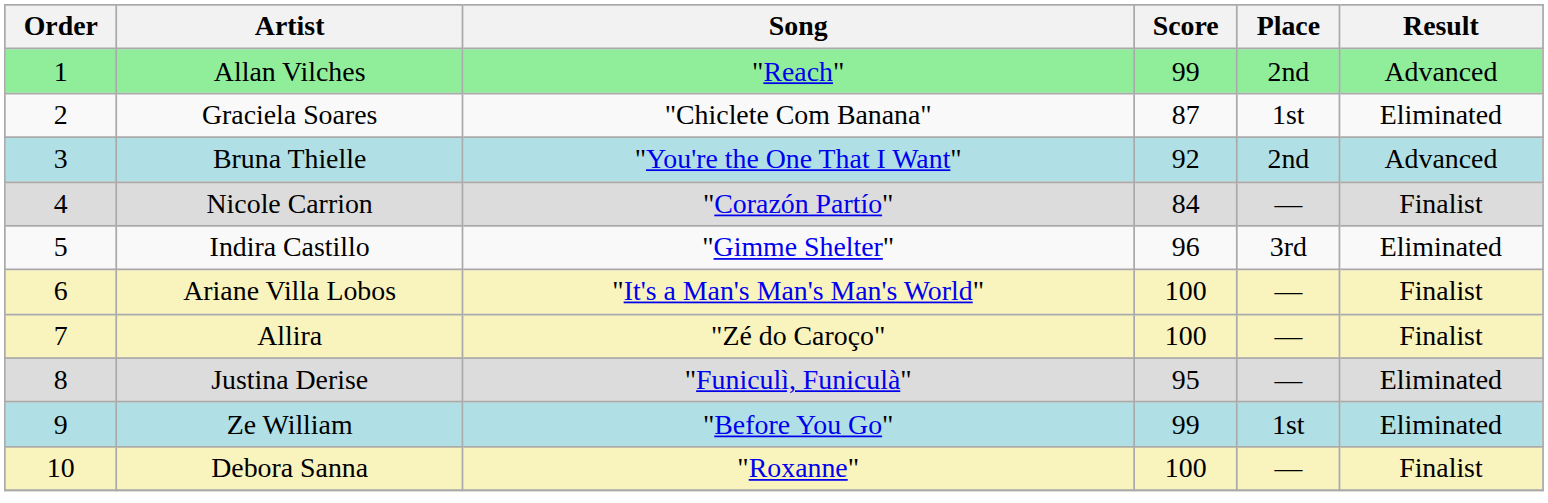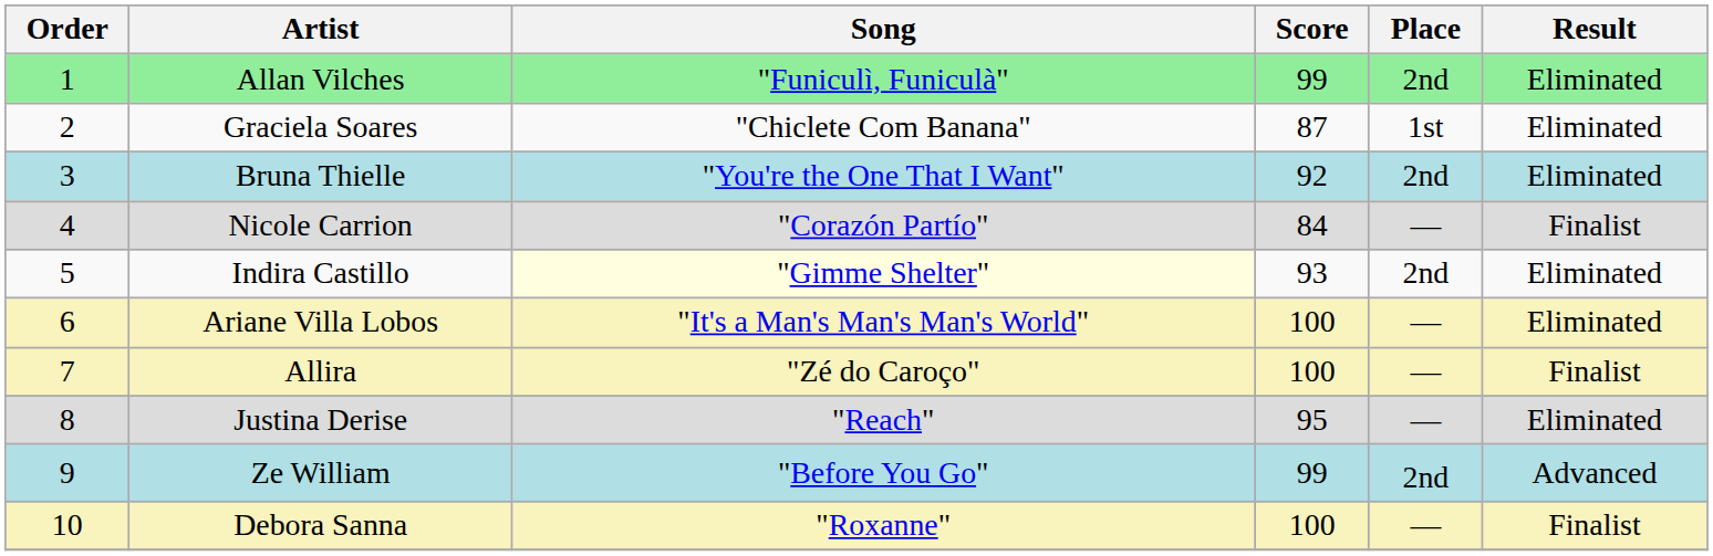Allan Vilches | Song: "Reach" -> "Funiculì, Funiculà"
Allan Vilches | Result: Advanced -> Eliminated
Bruna Thielle | Result: Advanced -> Eliminated
Indira Castillo | Song: no background -> lightyellow background
Indira Castillo | Score: 96 -> 93
Indira Castillo | Place: 3rd -> 2nd
Ariane Villa Lobos | Result: Finalist -> Eliminated
Justina Derise | Song: "Funiculì, Funiculà" -> "Reach"
Ze William | Place: 1st -> 2nd
Ze William | Result: Eliminated -> Advanced
